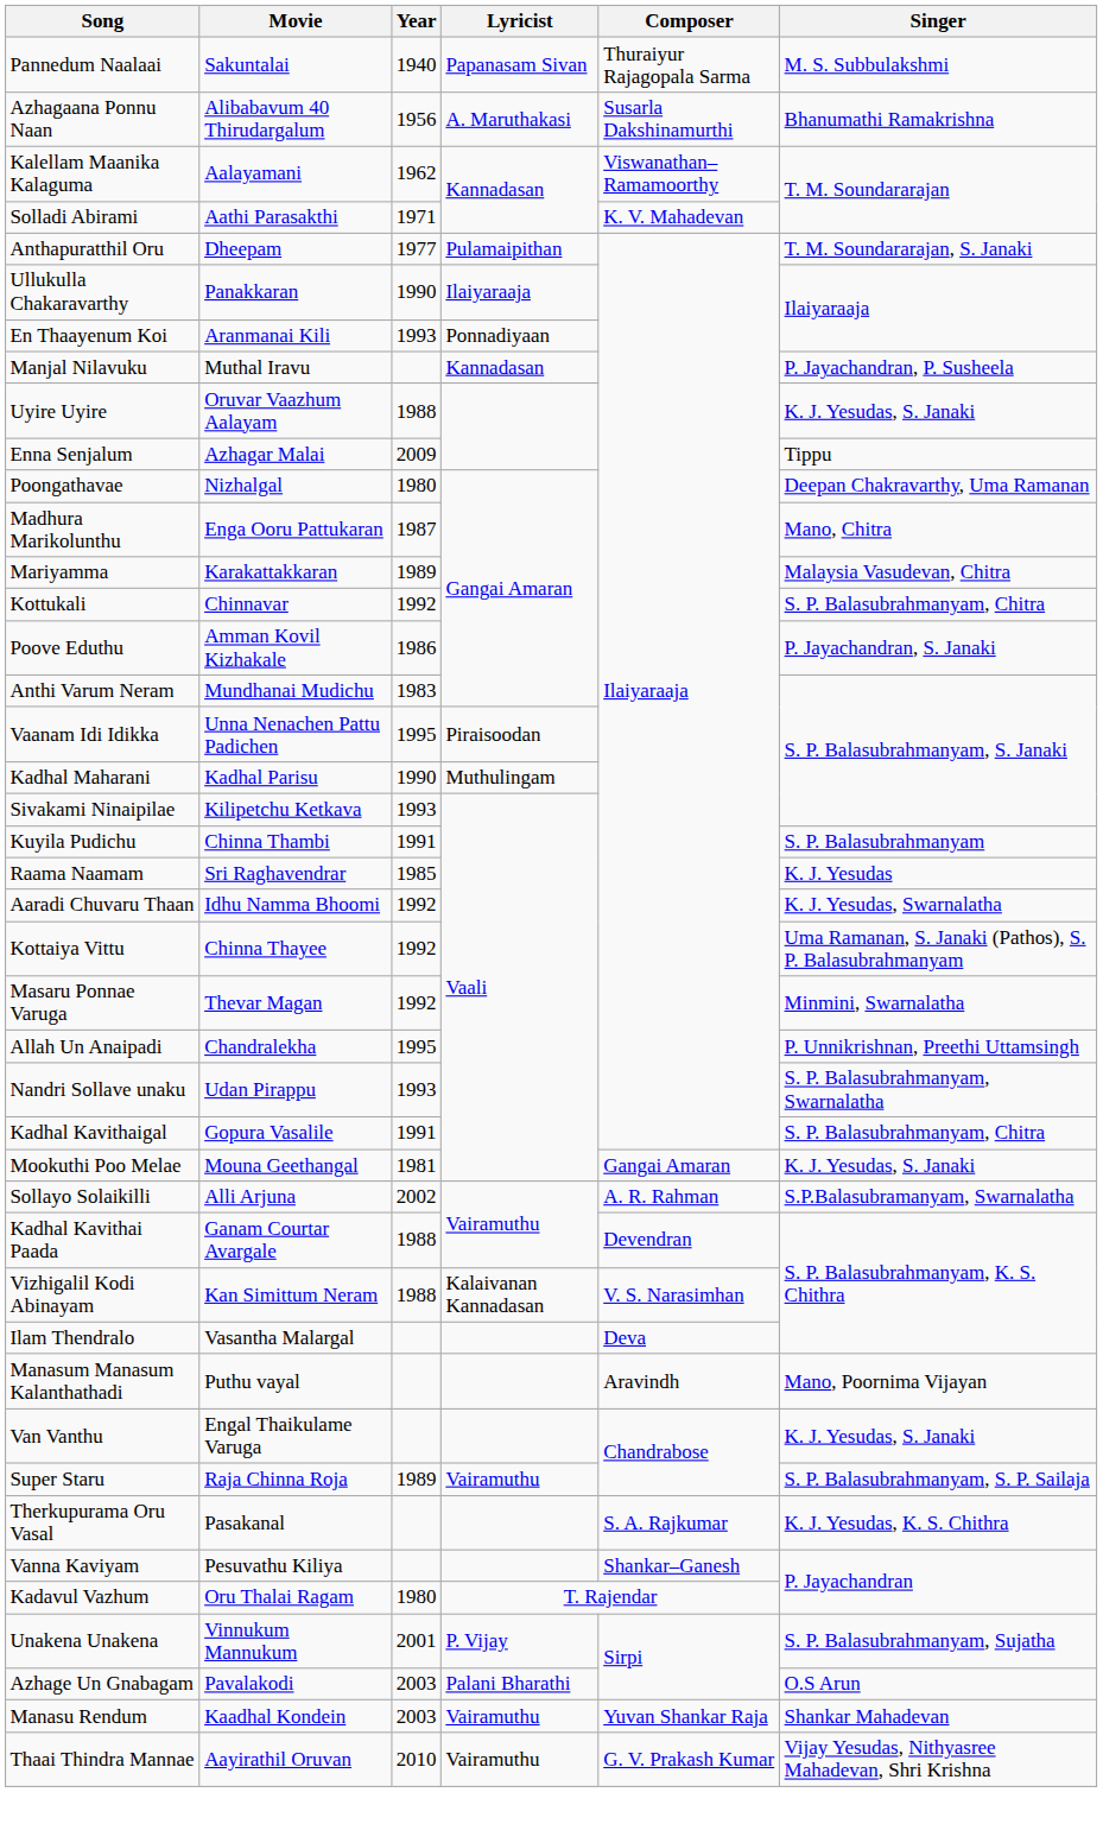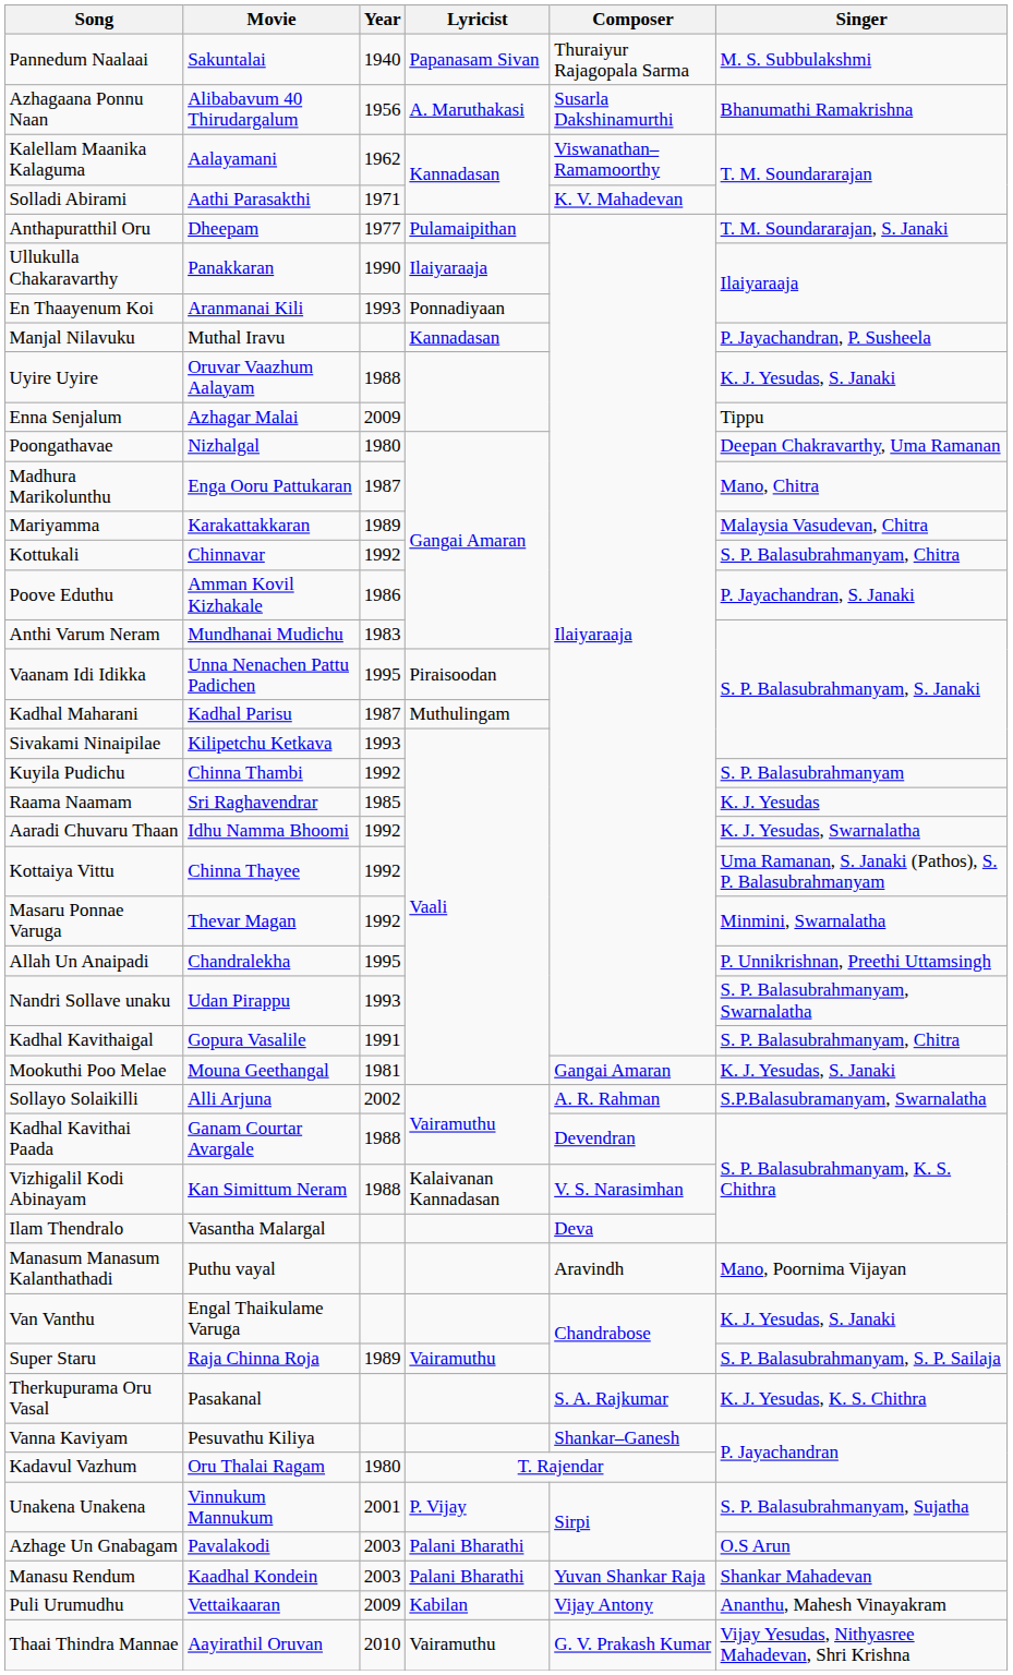Kadhal Maharani | Year: 1990 -> 1987
Kuyila Pudichu | Year: 1991 -> 1992
Manasu Rendum | Lyricist: Vairamuthu -> Palani Bharathi
+ row: Puli Urumudhu | Vettaikaaran | 2009 | Kabilan | Vijay Antony | Ananthu, Mahesh Vinayakram
